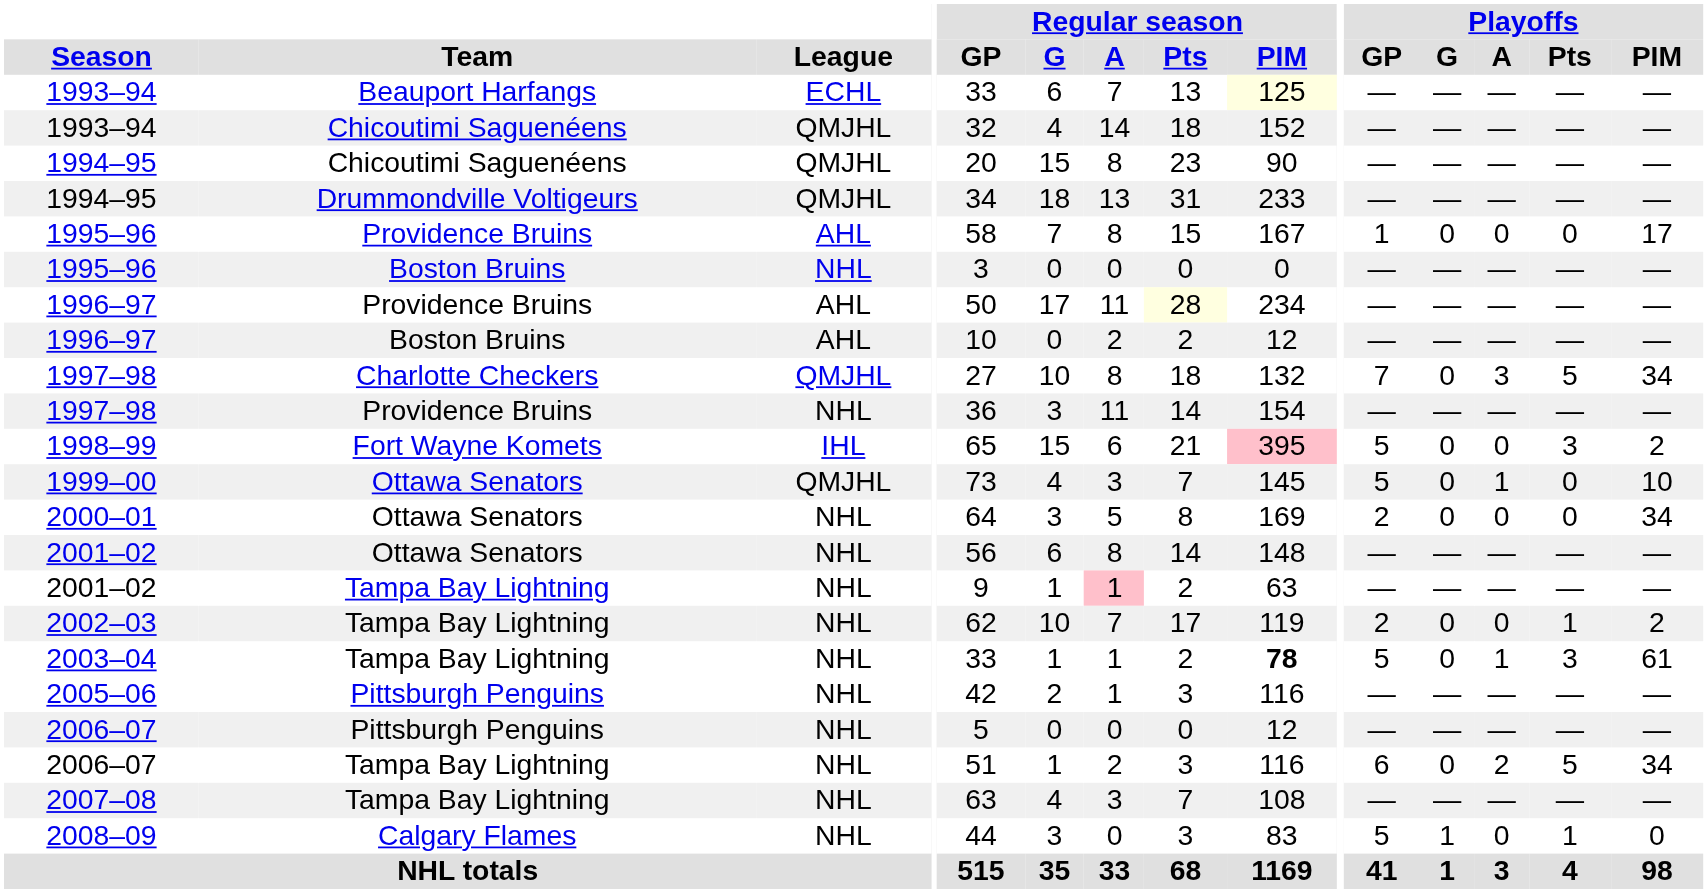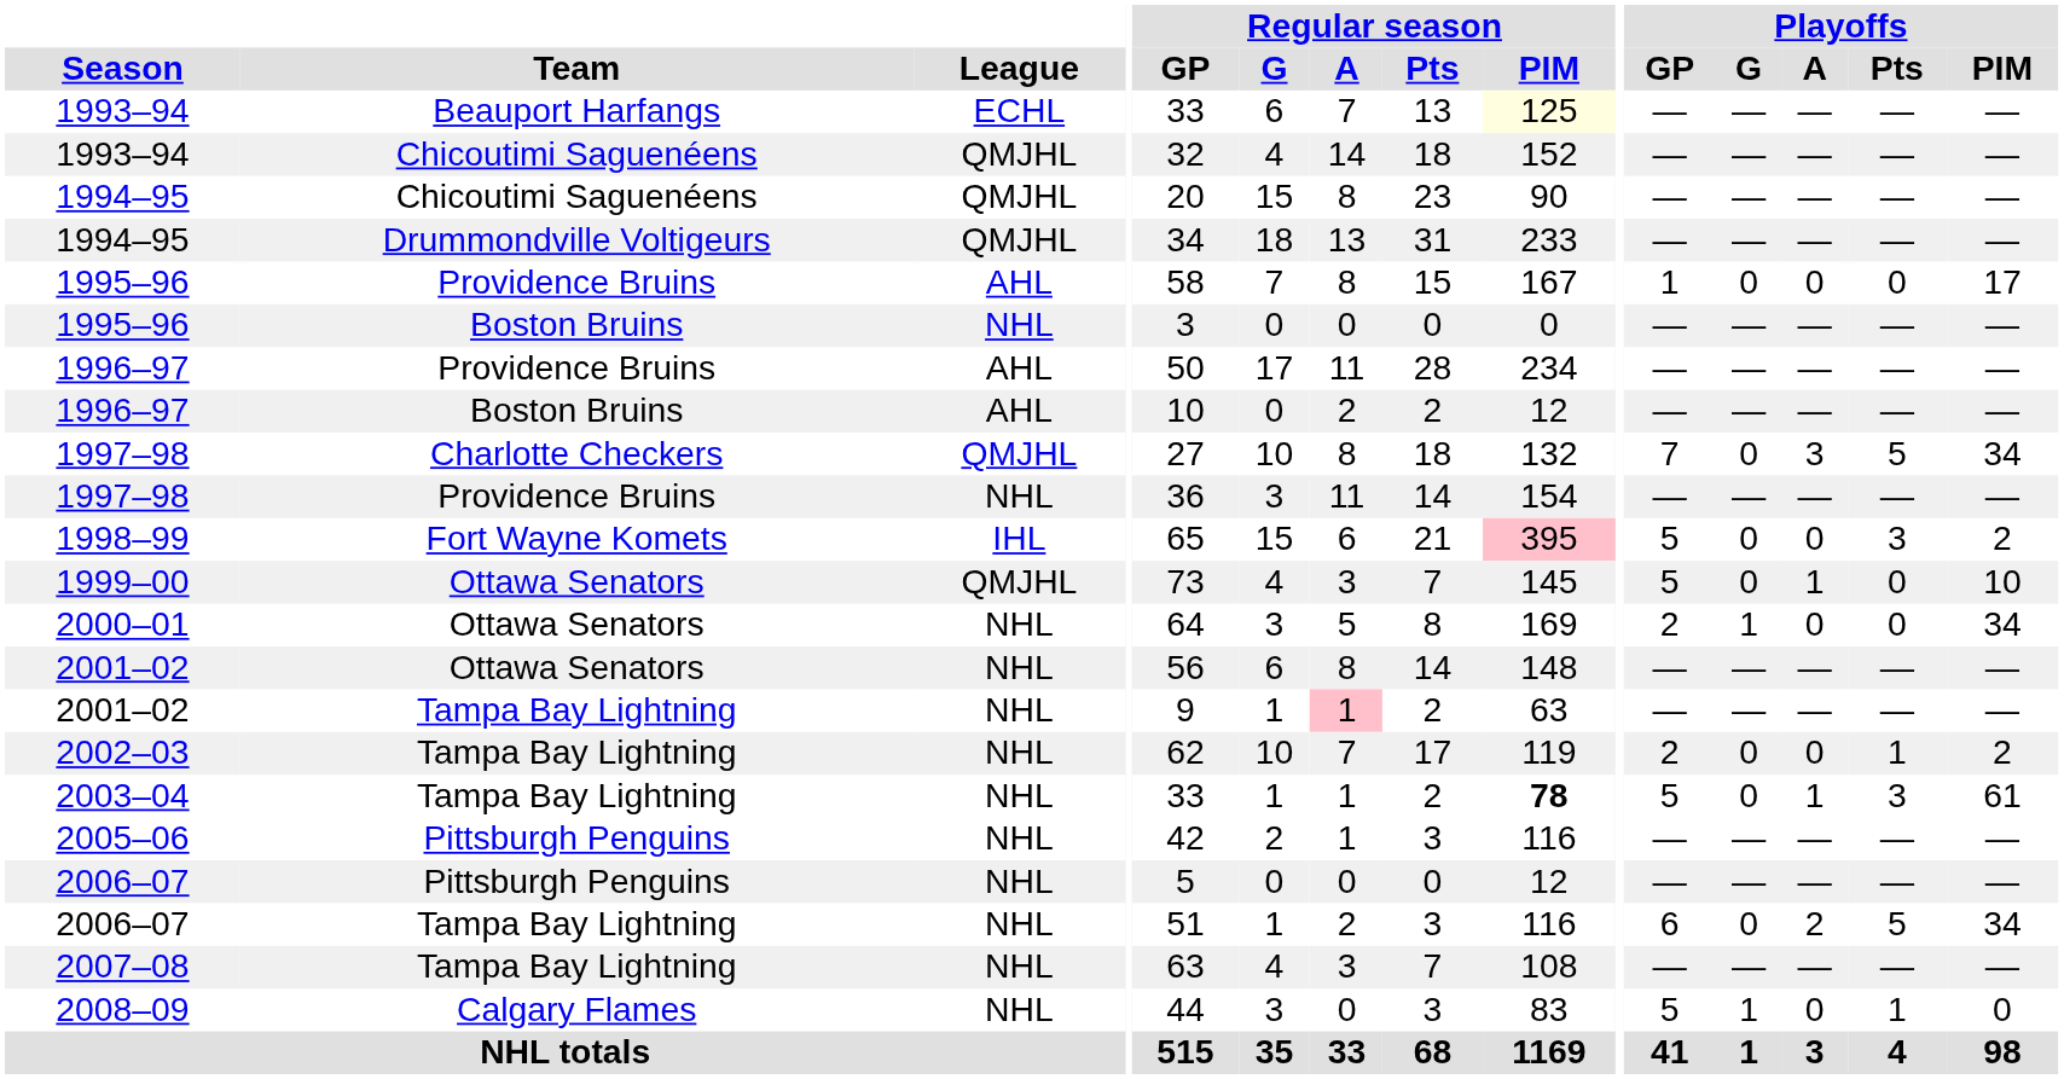1996–97 / Providence Bruins | Regular season / Pts: lightyellow background -> no background
2000–01 | Playoffs / G: 0 -> 1
